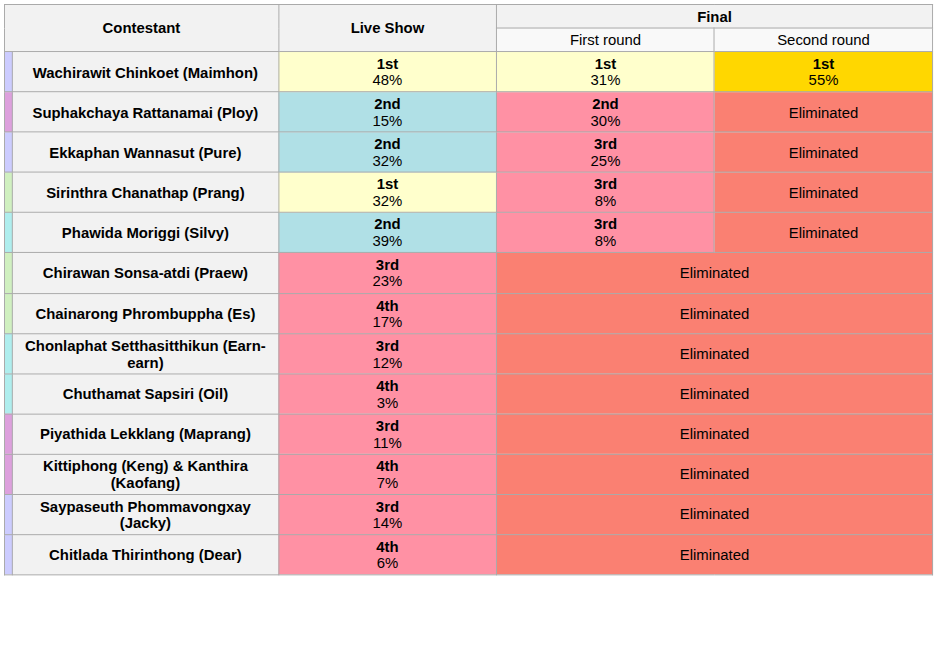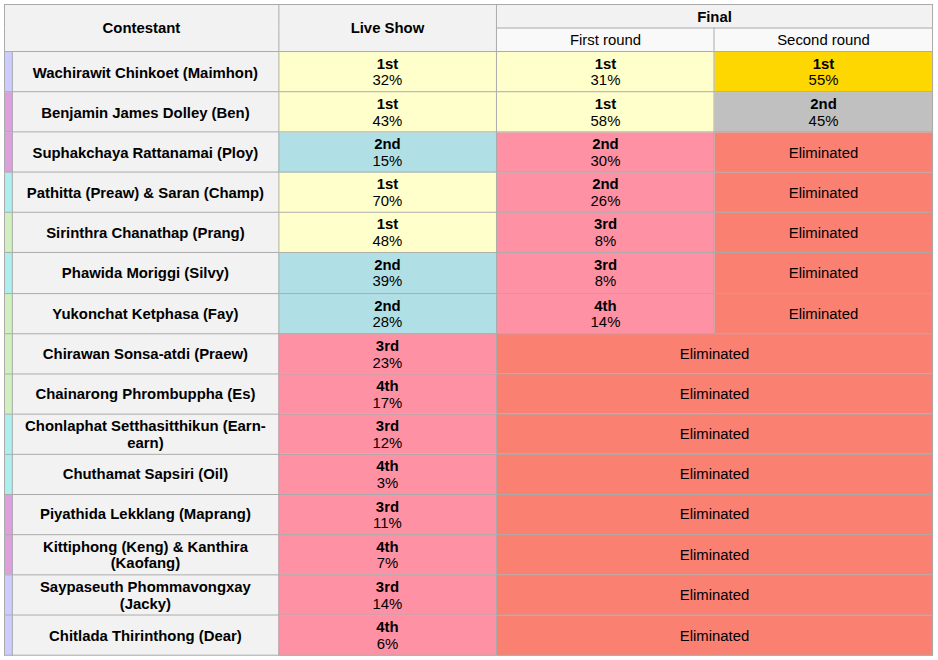Wachirawit Chinkoet (Maimhon) | Live Show: 1st 48% -> 1st 32%
+ row: Benjamin James Dolley (Ben) | 1st 43% | 1st 58% | 2nd 45%
+ row: Pathitta (Preaw) & Saran (Champ) | 1st 70% | 2nd 26% | Eliminated
- row: Ekkaphan Wannasut (Pure) | 2nd 32% | 3rd 25% | Eliminated
Sirinthra Chanathap (Prang) | Live Show: 1st 32% -> 1st 48%
+ row: Yukonchat Ketphasa (Fay) | 2nd 28% | 4th 14% | Eliminated
